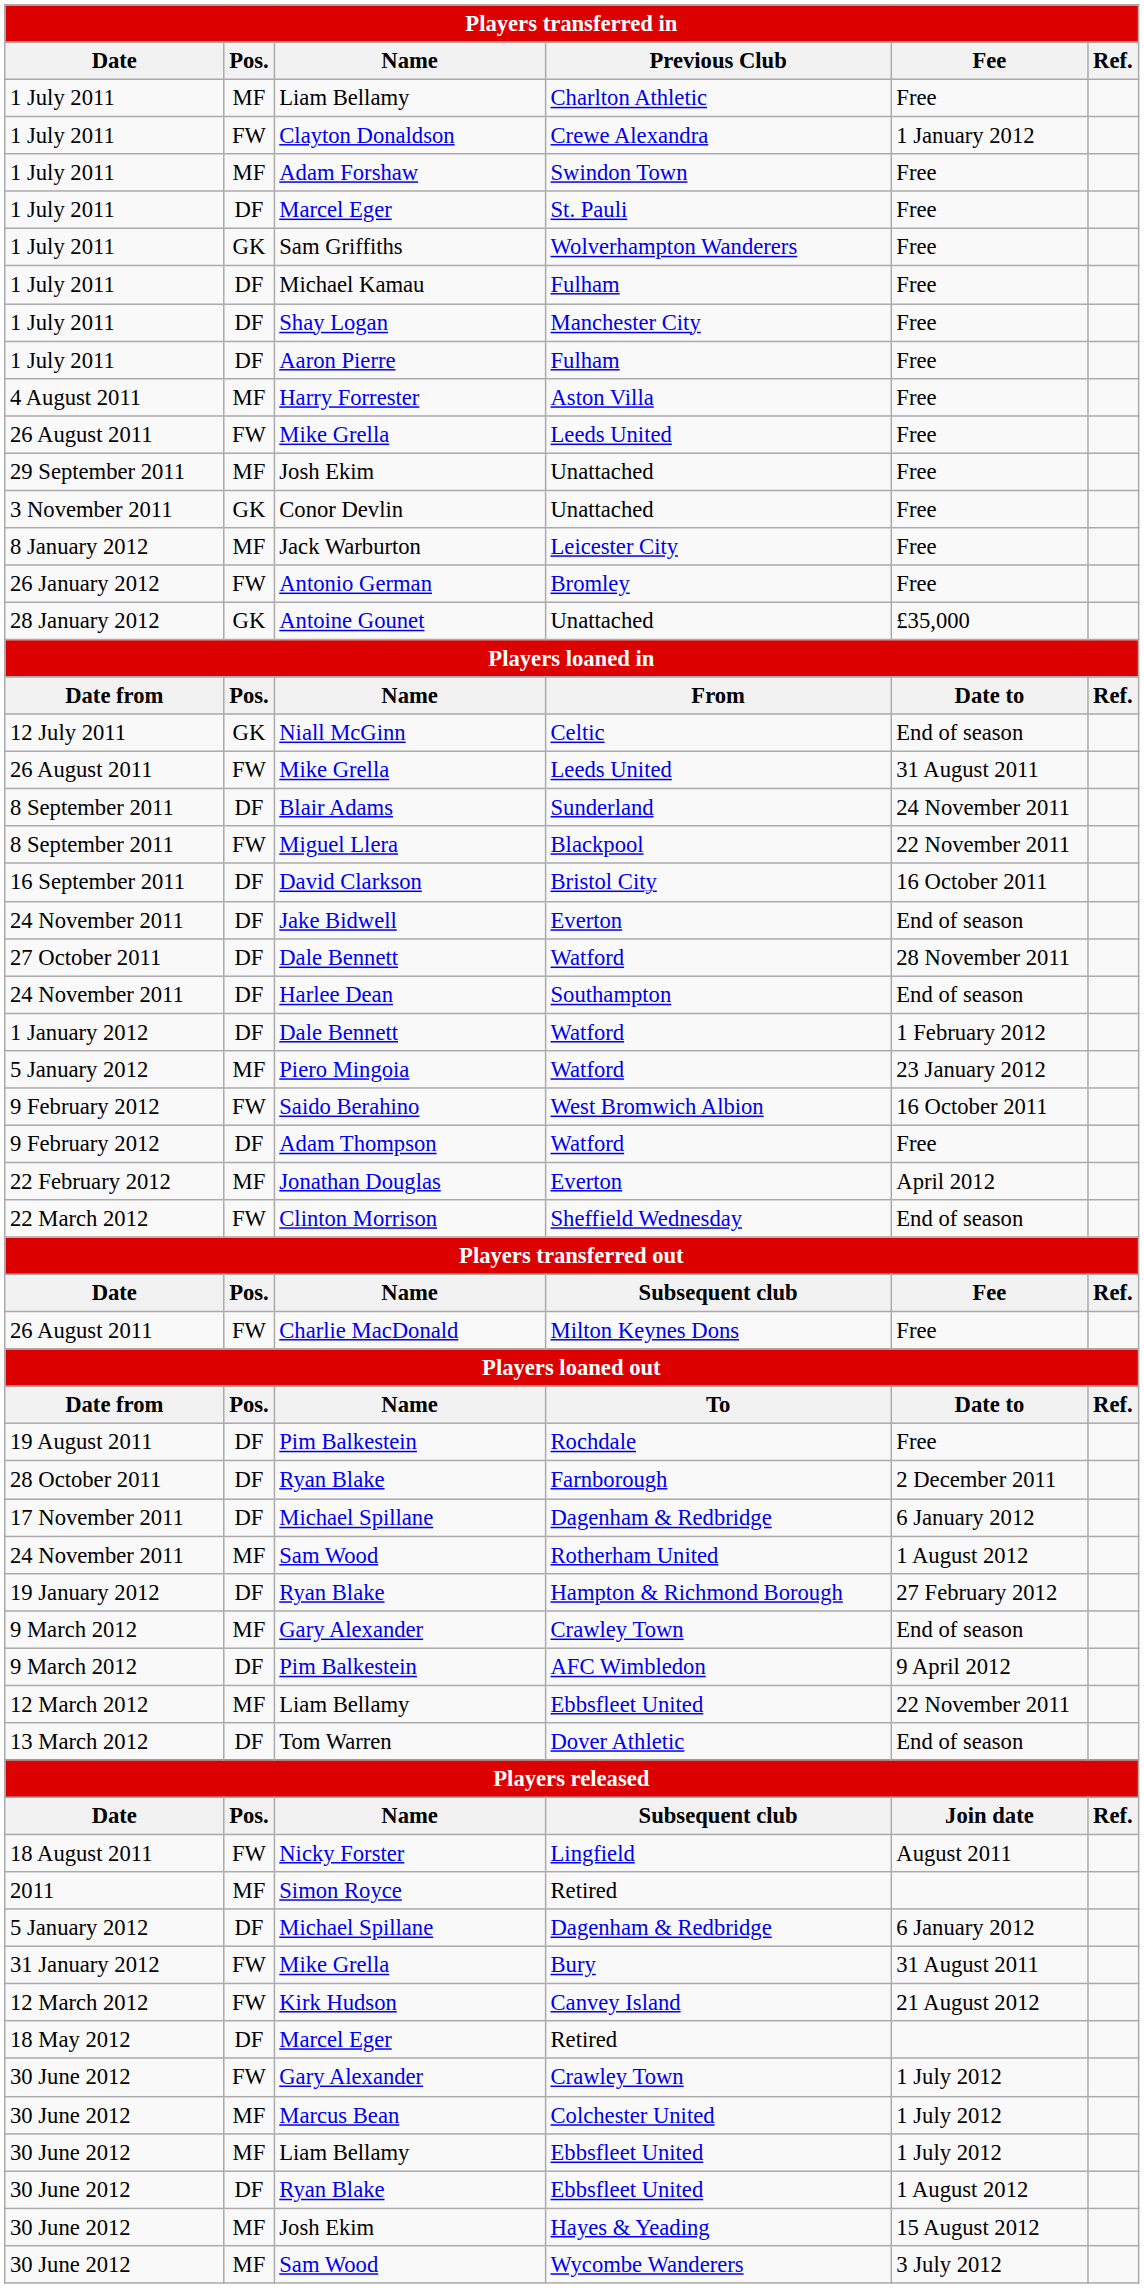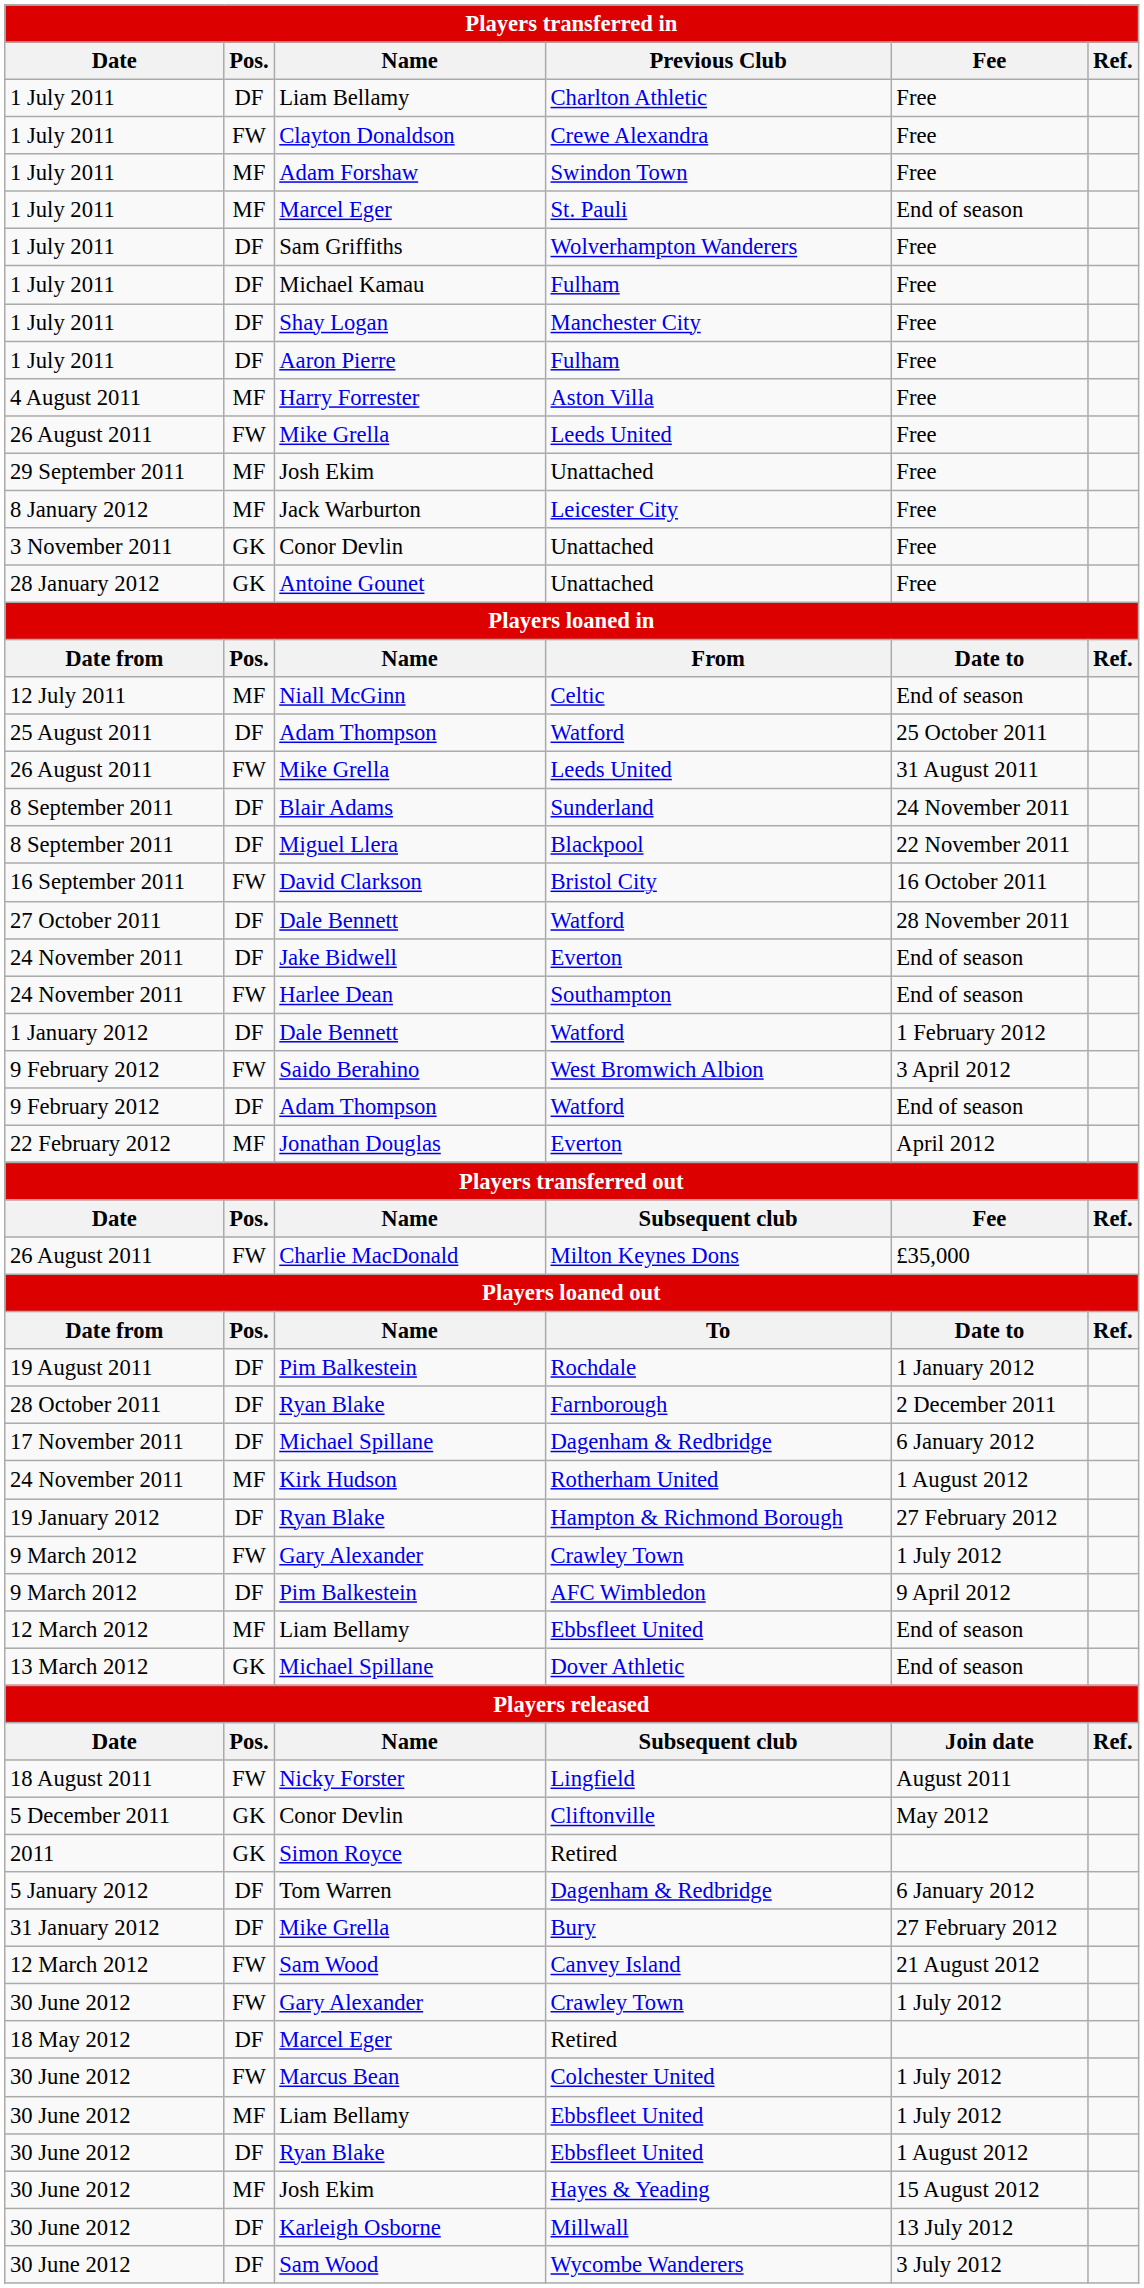Charlton Athletic | Pos.: MF -> DF
Crewe Alexandra | Fee: 1 January 2012 -> Free
St. Pauli | Pos.: DF -> MF
St. Pauli | Fee: Free -> End of season
Wolverhampton Wanderers | Pos.: GK -> DF
rows swapped: 3 November 2011 / Unattached <-> Leicester City
- row: 26 January 2012 | FW | Antonio German | Bromley | Free
28 January 2012 / Unattached | Fee: £35,000 -> Free
Celtic | Pos.: GK -> MF
+ row: 25 August 2011 | DF | Adam Thompson | Watford | 25 October 2011
Blackpool | Pos.: FW -> DF
Bristol City | Pos.: DF -> FW
rows swapped: 27 October 2011 / Watford <-> 24 November 2011 / Everton
Southampton | Pos.: DF -> FW
- row: 5 January 2012 | MF | Piero Mingoia | Watford | 23 January 2012
West Bromwich Albion | Fee: 16 October 2011 -> 3 April 2012
9 February 2012 / Watford | Fee: Free -> End of season
- row: 22 March 2012 | FW | Clinton Morrison | Sheffield Wednesday | End of season
Milton Keynes Dons | Fee: Free -> £35,000
Rochdale | Fee: Free -> 1 January 2012
Rotherham United | Name: Sam Wood -> Kirk Hudson
9 March 2012 / Crawley Town | Pos.: MF -> FW
9 March 2012 / Crawley Town | Fee: End of season -> 1 July 2012
12 March 2012 / Ebbsfleet United | Fee: 22 November 2011 -> End of season
Dover Athletic | Pos.: DF -> GK
Dover Athletic | Name: Tom Warren -> Michael Spillane
+ row: 5 December 2011 | GK | Conor Devlin | Cliftonville | May 2012
2011 / Retired | Pos.: MF -> GK
5 January 2012 / Dagenham & Redbridge | Name: Michael Spillane -> Tom Warren
Bury | Pos.: FW -> DF
Bury | Fee: 31 August 2011 -> 27 February 2012
Canvey Island | Name: Kirk Hudson -> Sam Wood
rows swapped: 18 May 2012 / Retired <-> 30 June 2012 / Crawley Town
Colchester United | Pos.: MF -> FW
+ row: 30 June 2012 | DF | Karleigh Osborne | Millwall | 13 July 2012
Wycombe Wanderers | Pos.: MF -> DF
